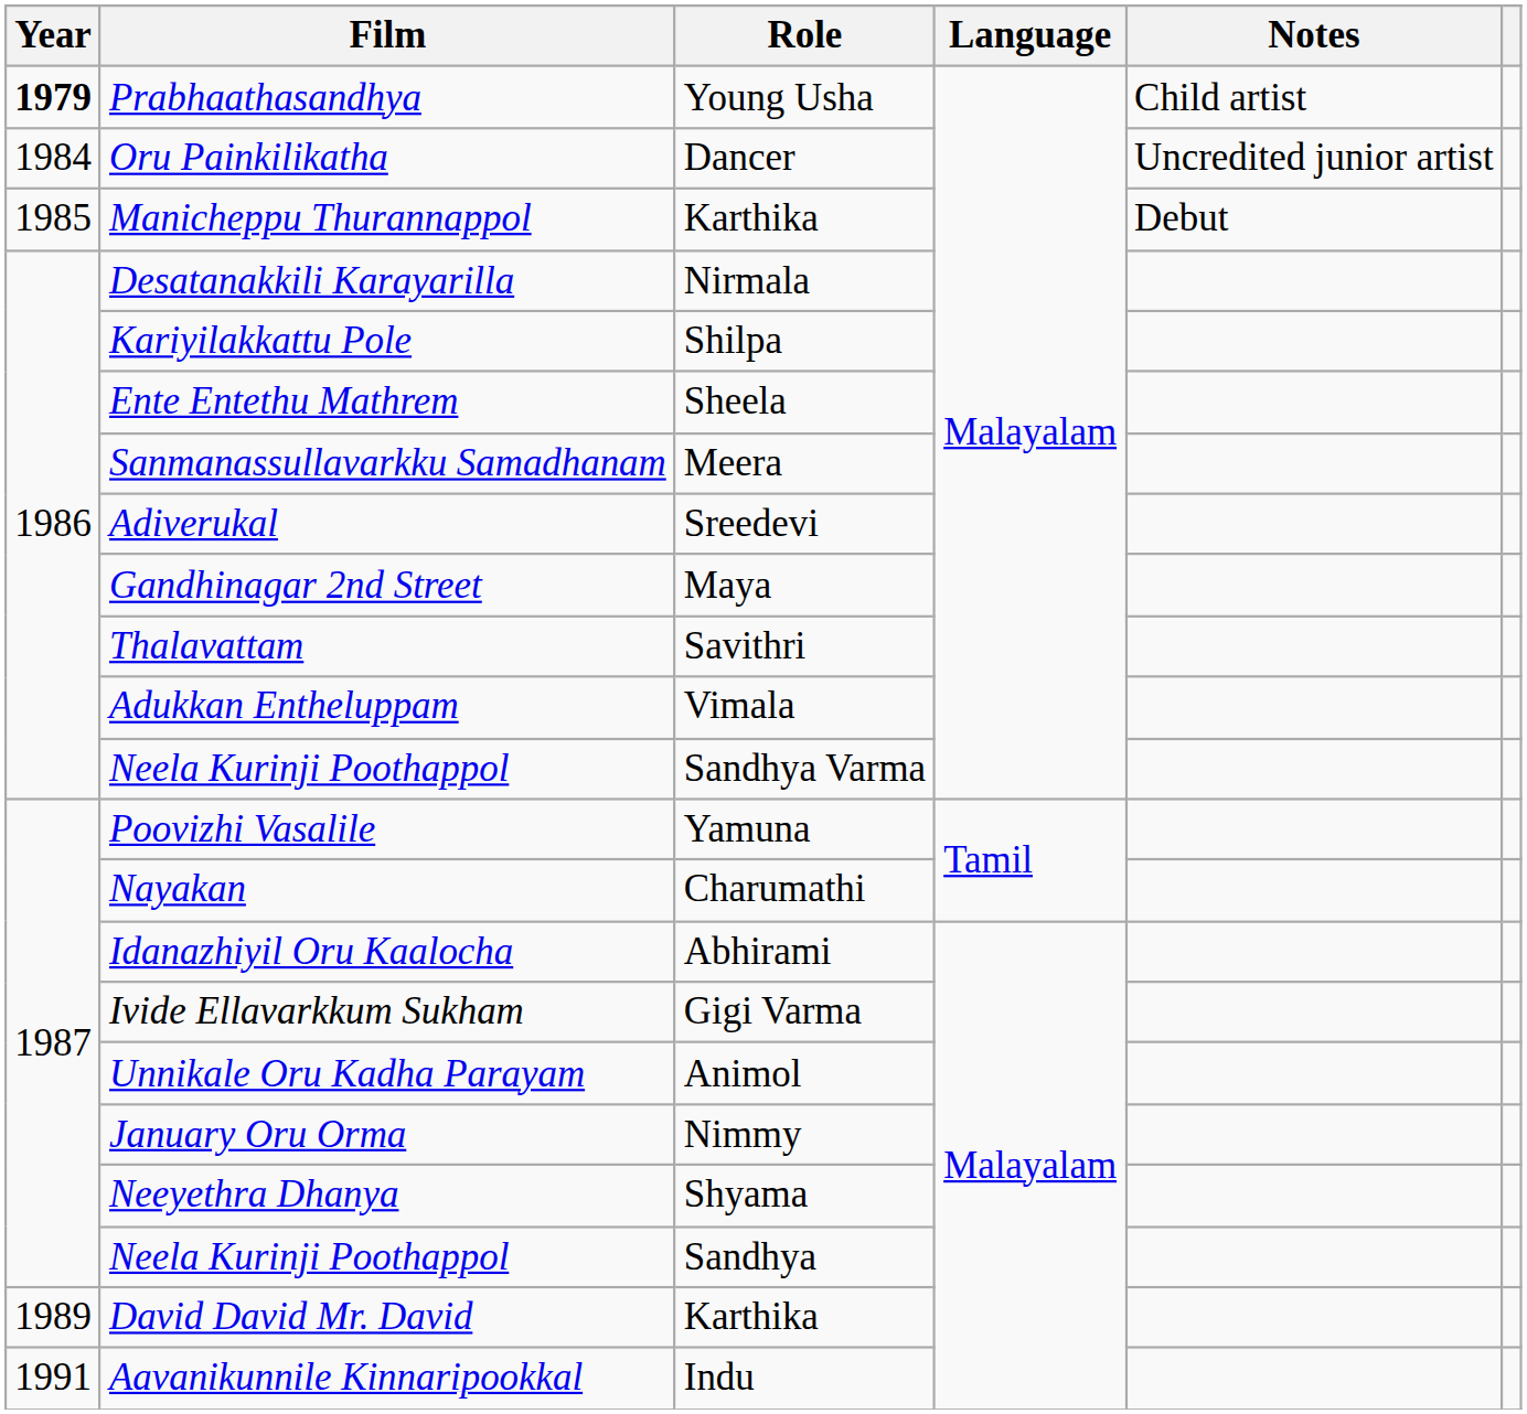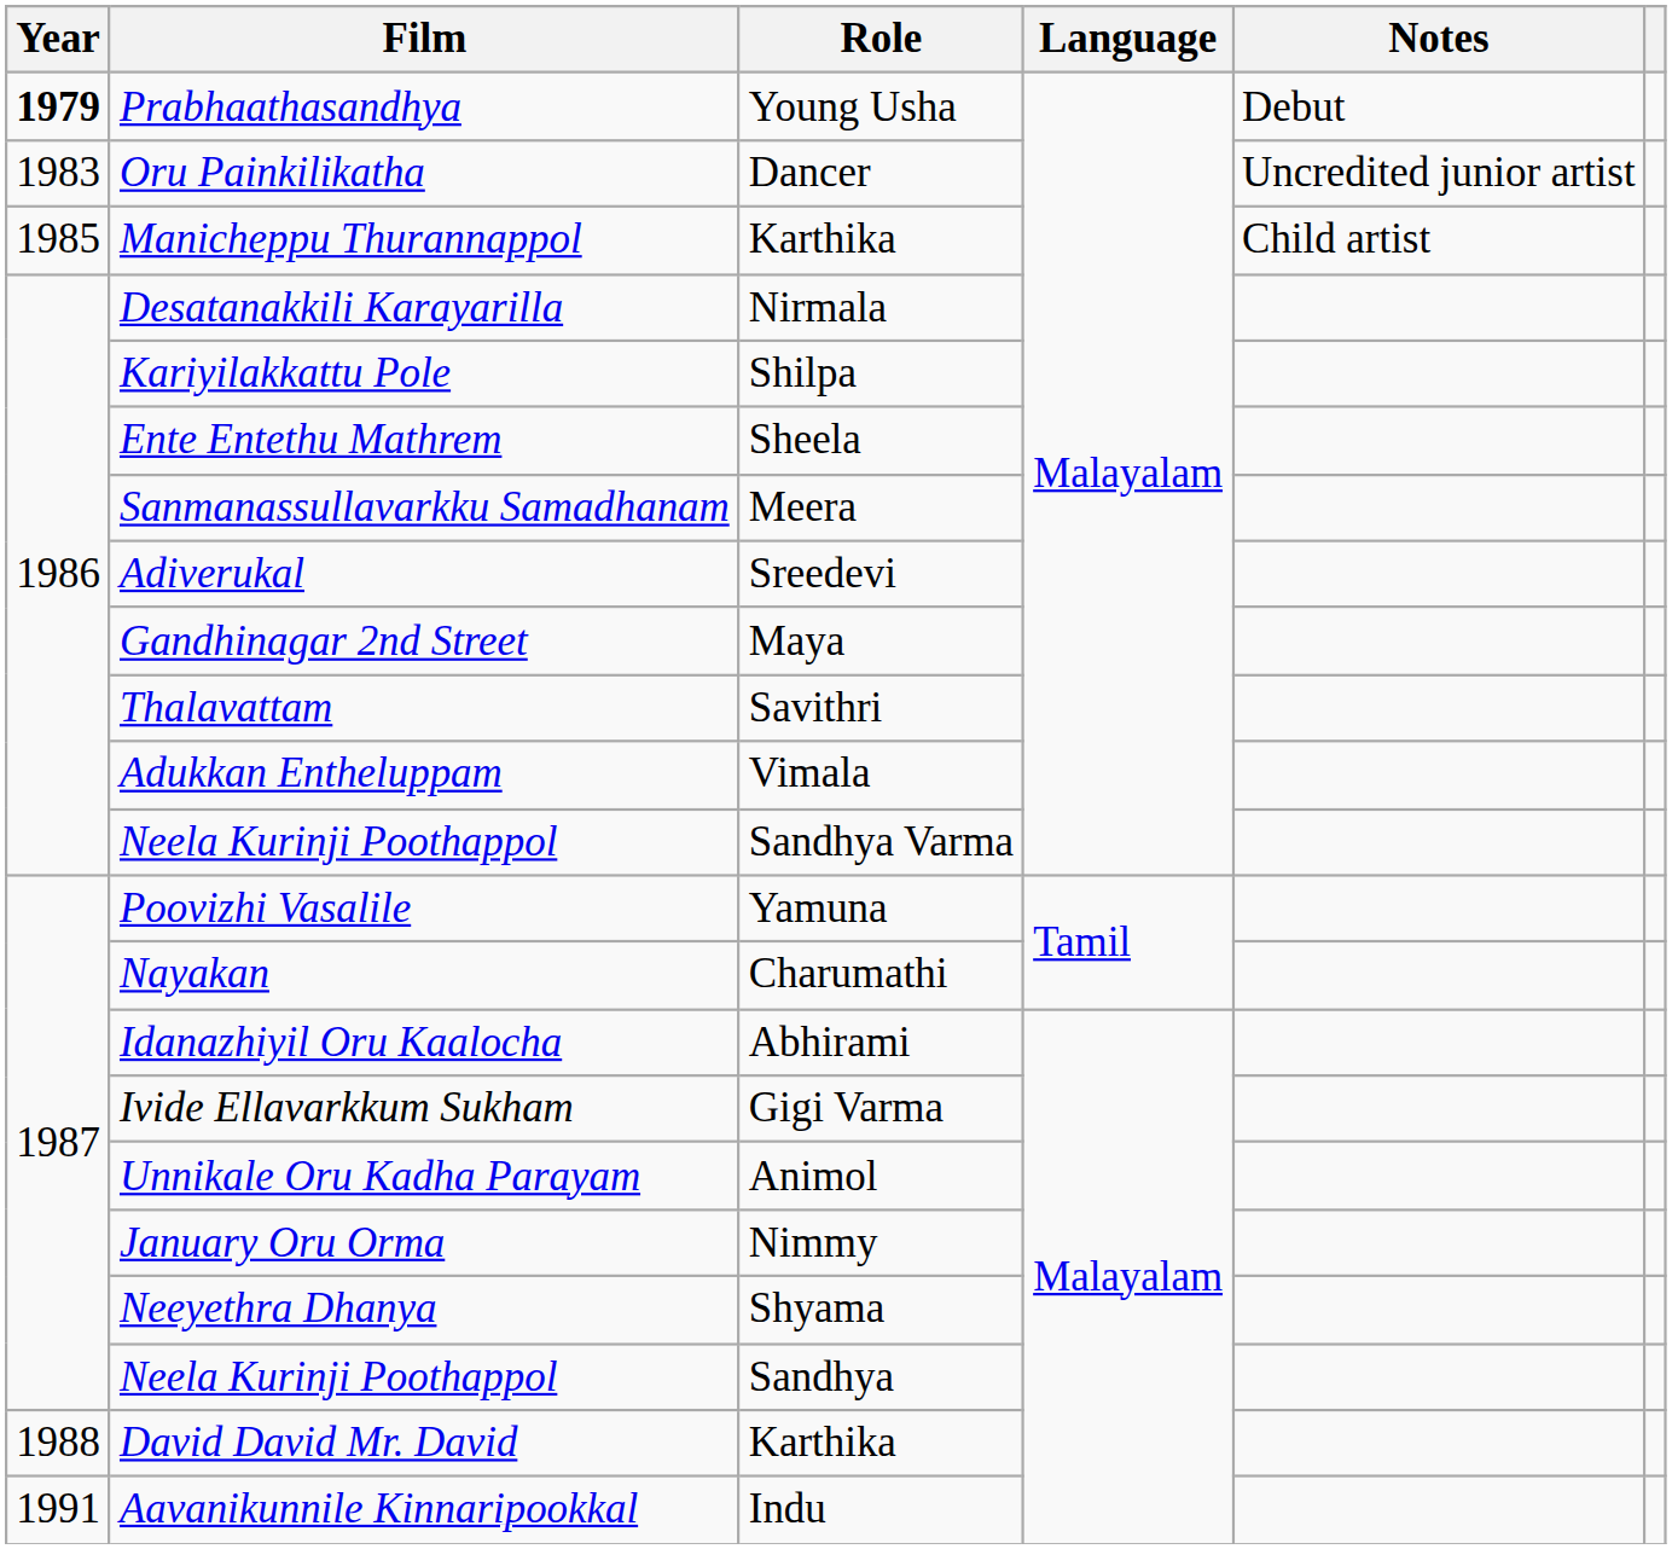Prabhaathasandhya | Notes: Child artist -> Debut
Oru Painkilikatha | Year: 1984 -> 1983
Manicheppu Thurannappol | Notes: Debut -> Child artist
David David Mr. David | Year: 1989 -> 1988
